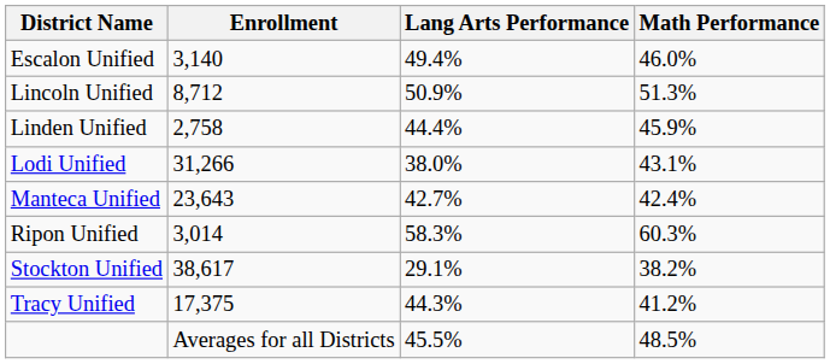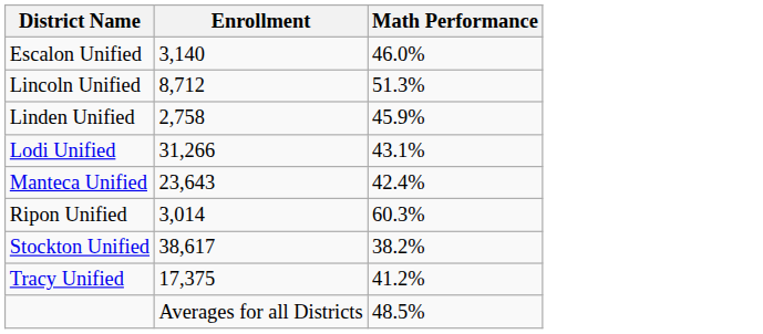- column: Lang Arts Performance | 49.4% | 50.9% | 44.4% | 38.0% | 42.7% | 58.3% | 29.1% | 44.3% | 45.5%
